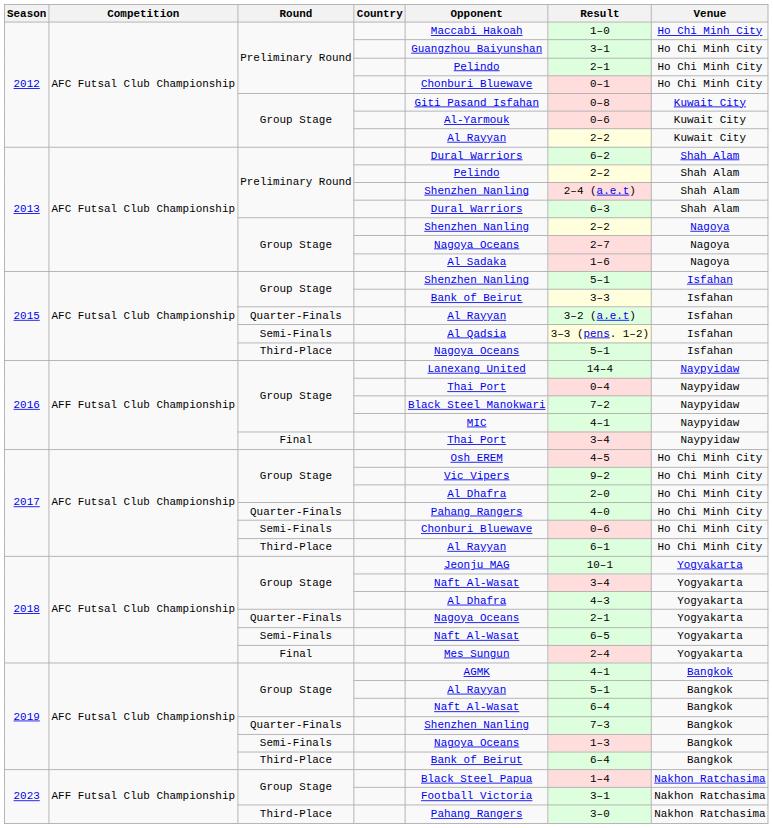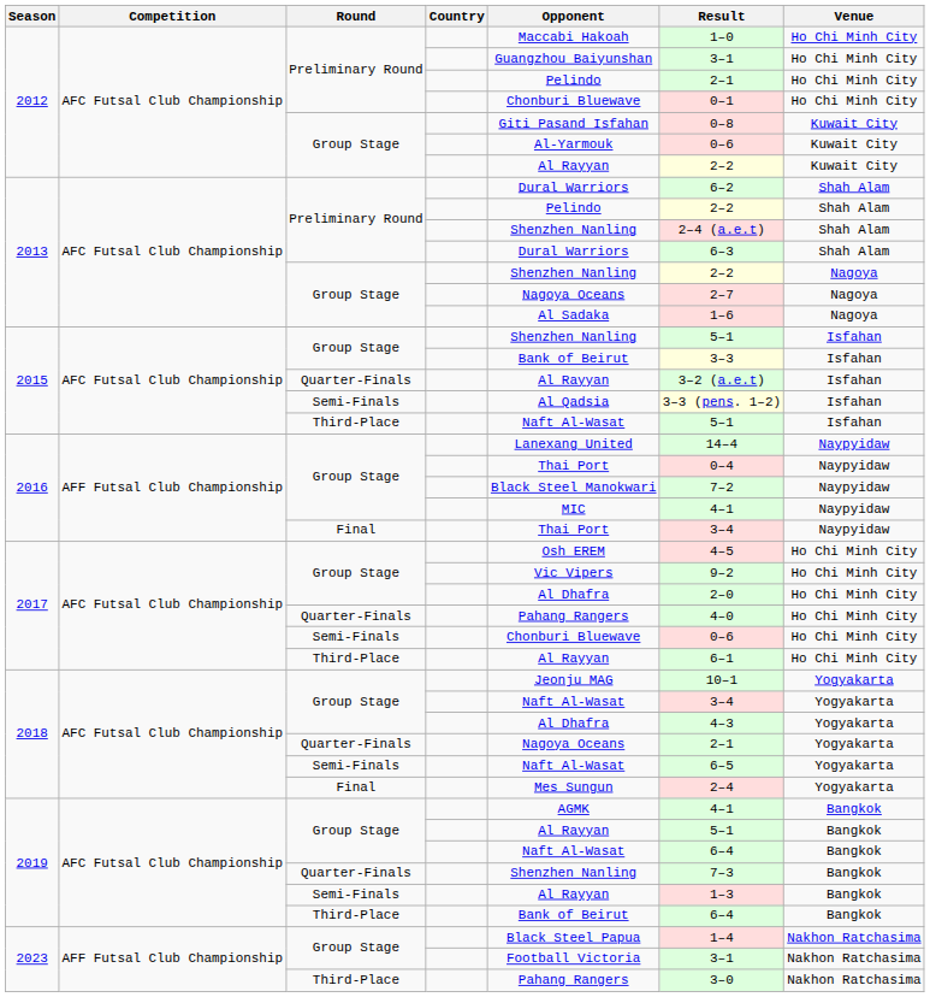2015 / Third-Place | Opponent: Nagoya Oceans -> Naft Al-Wasat
2019 / Semi-Finals | Opponent: Nagoya Oceans -> Al Rayyan
